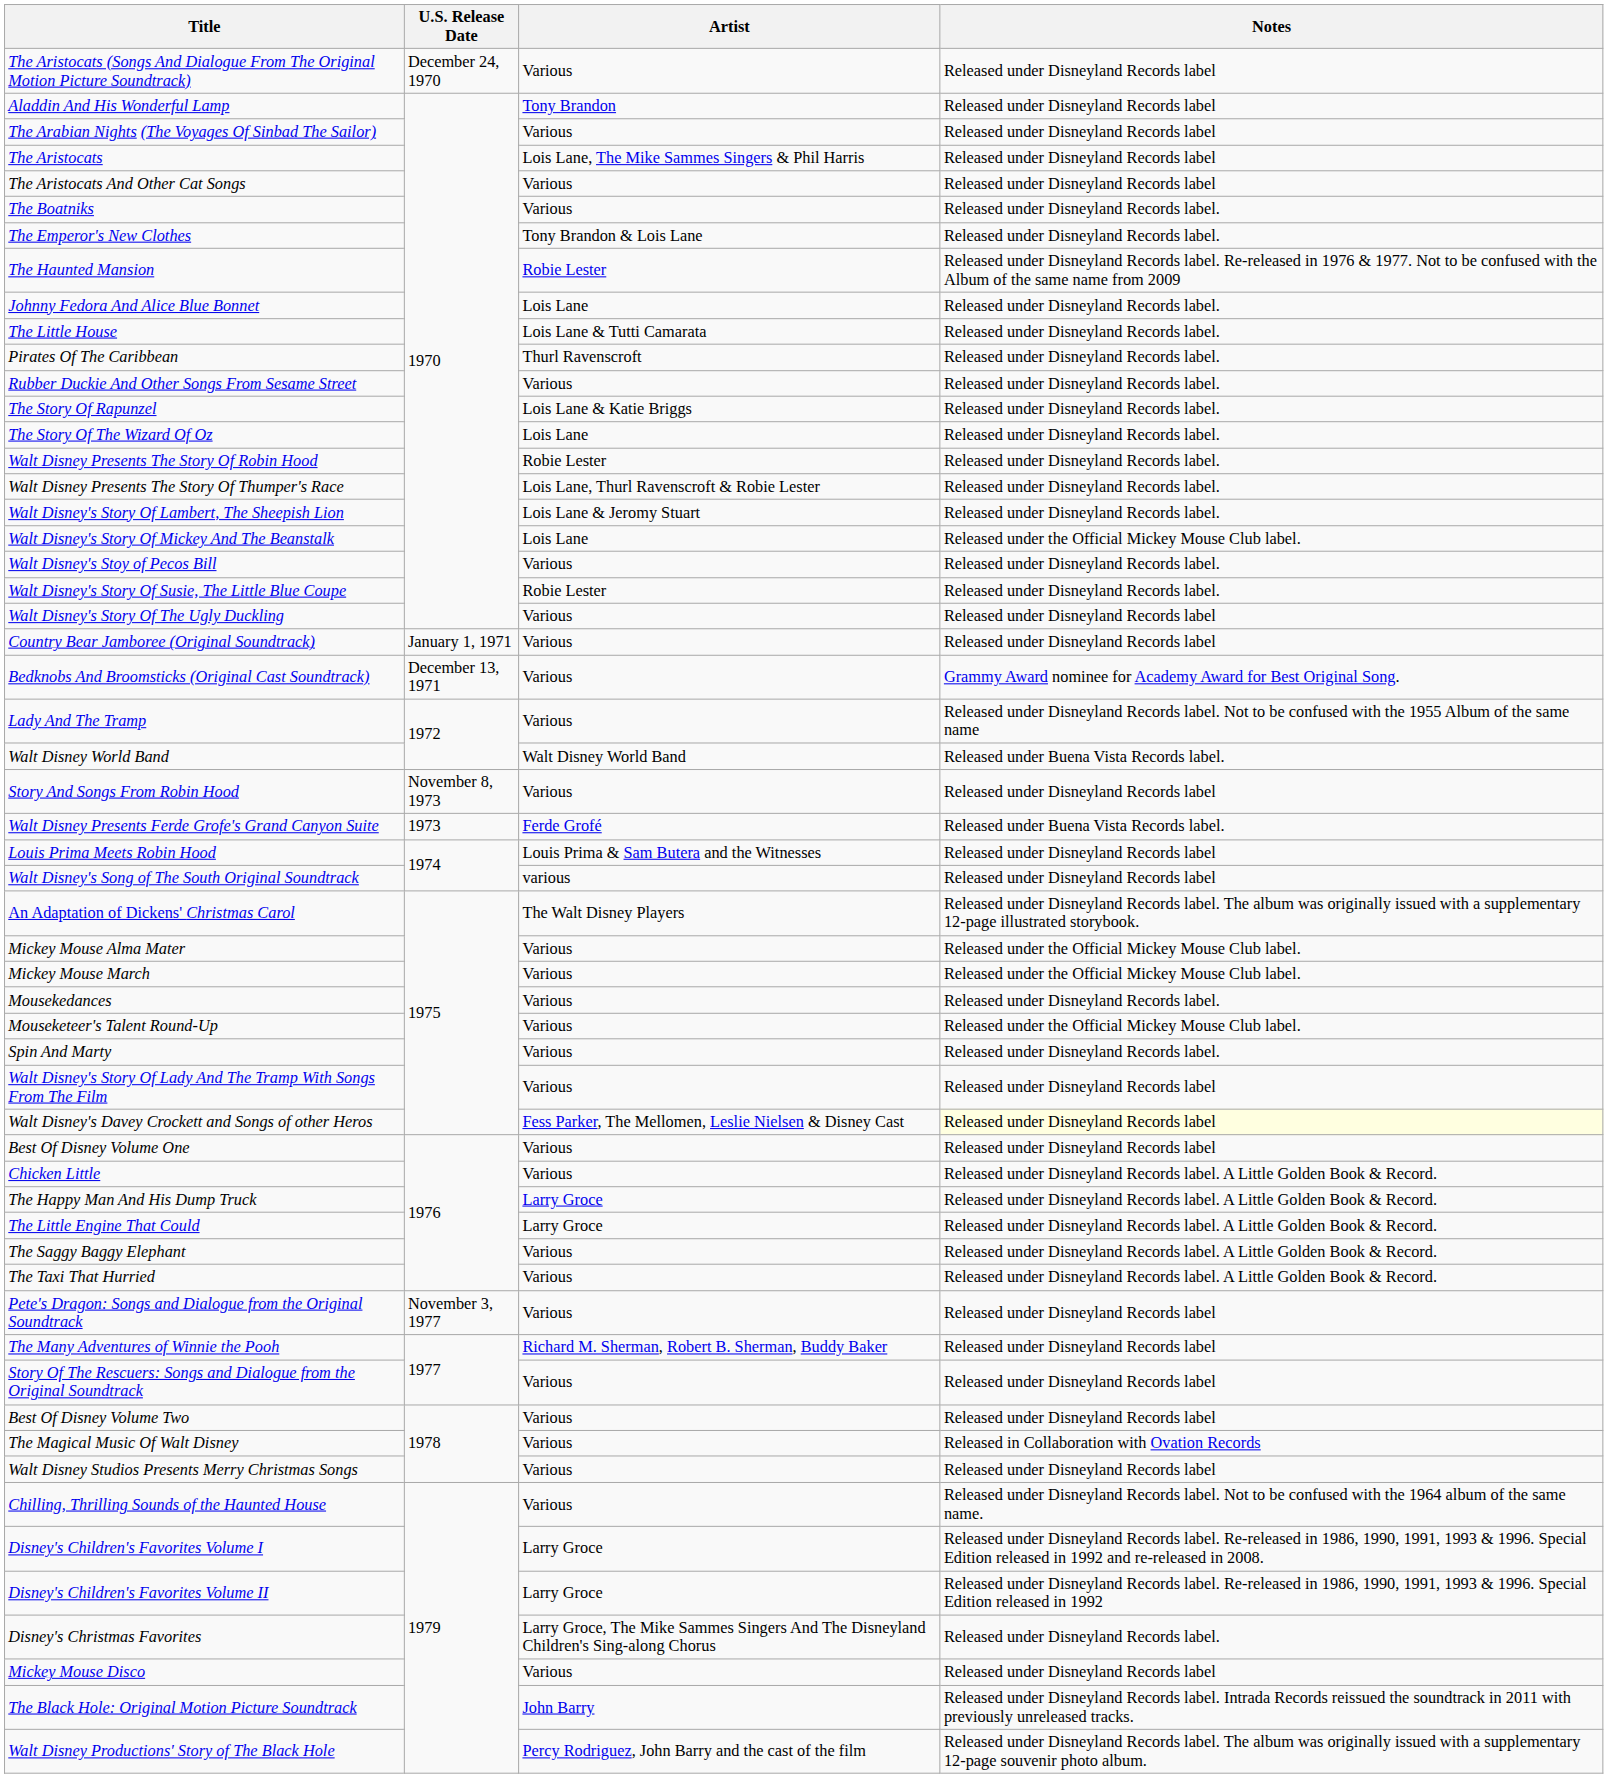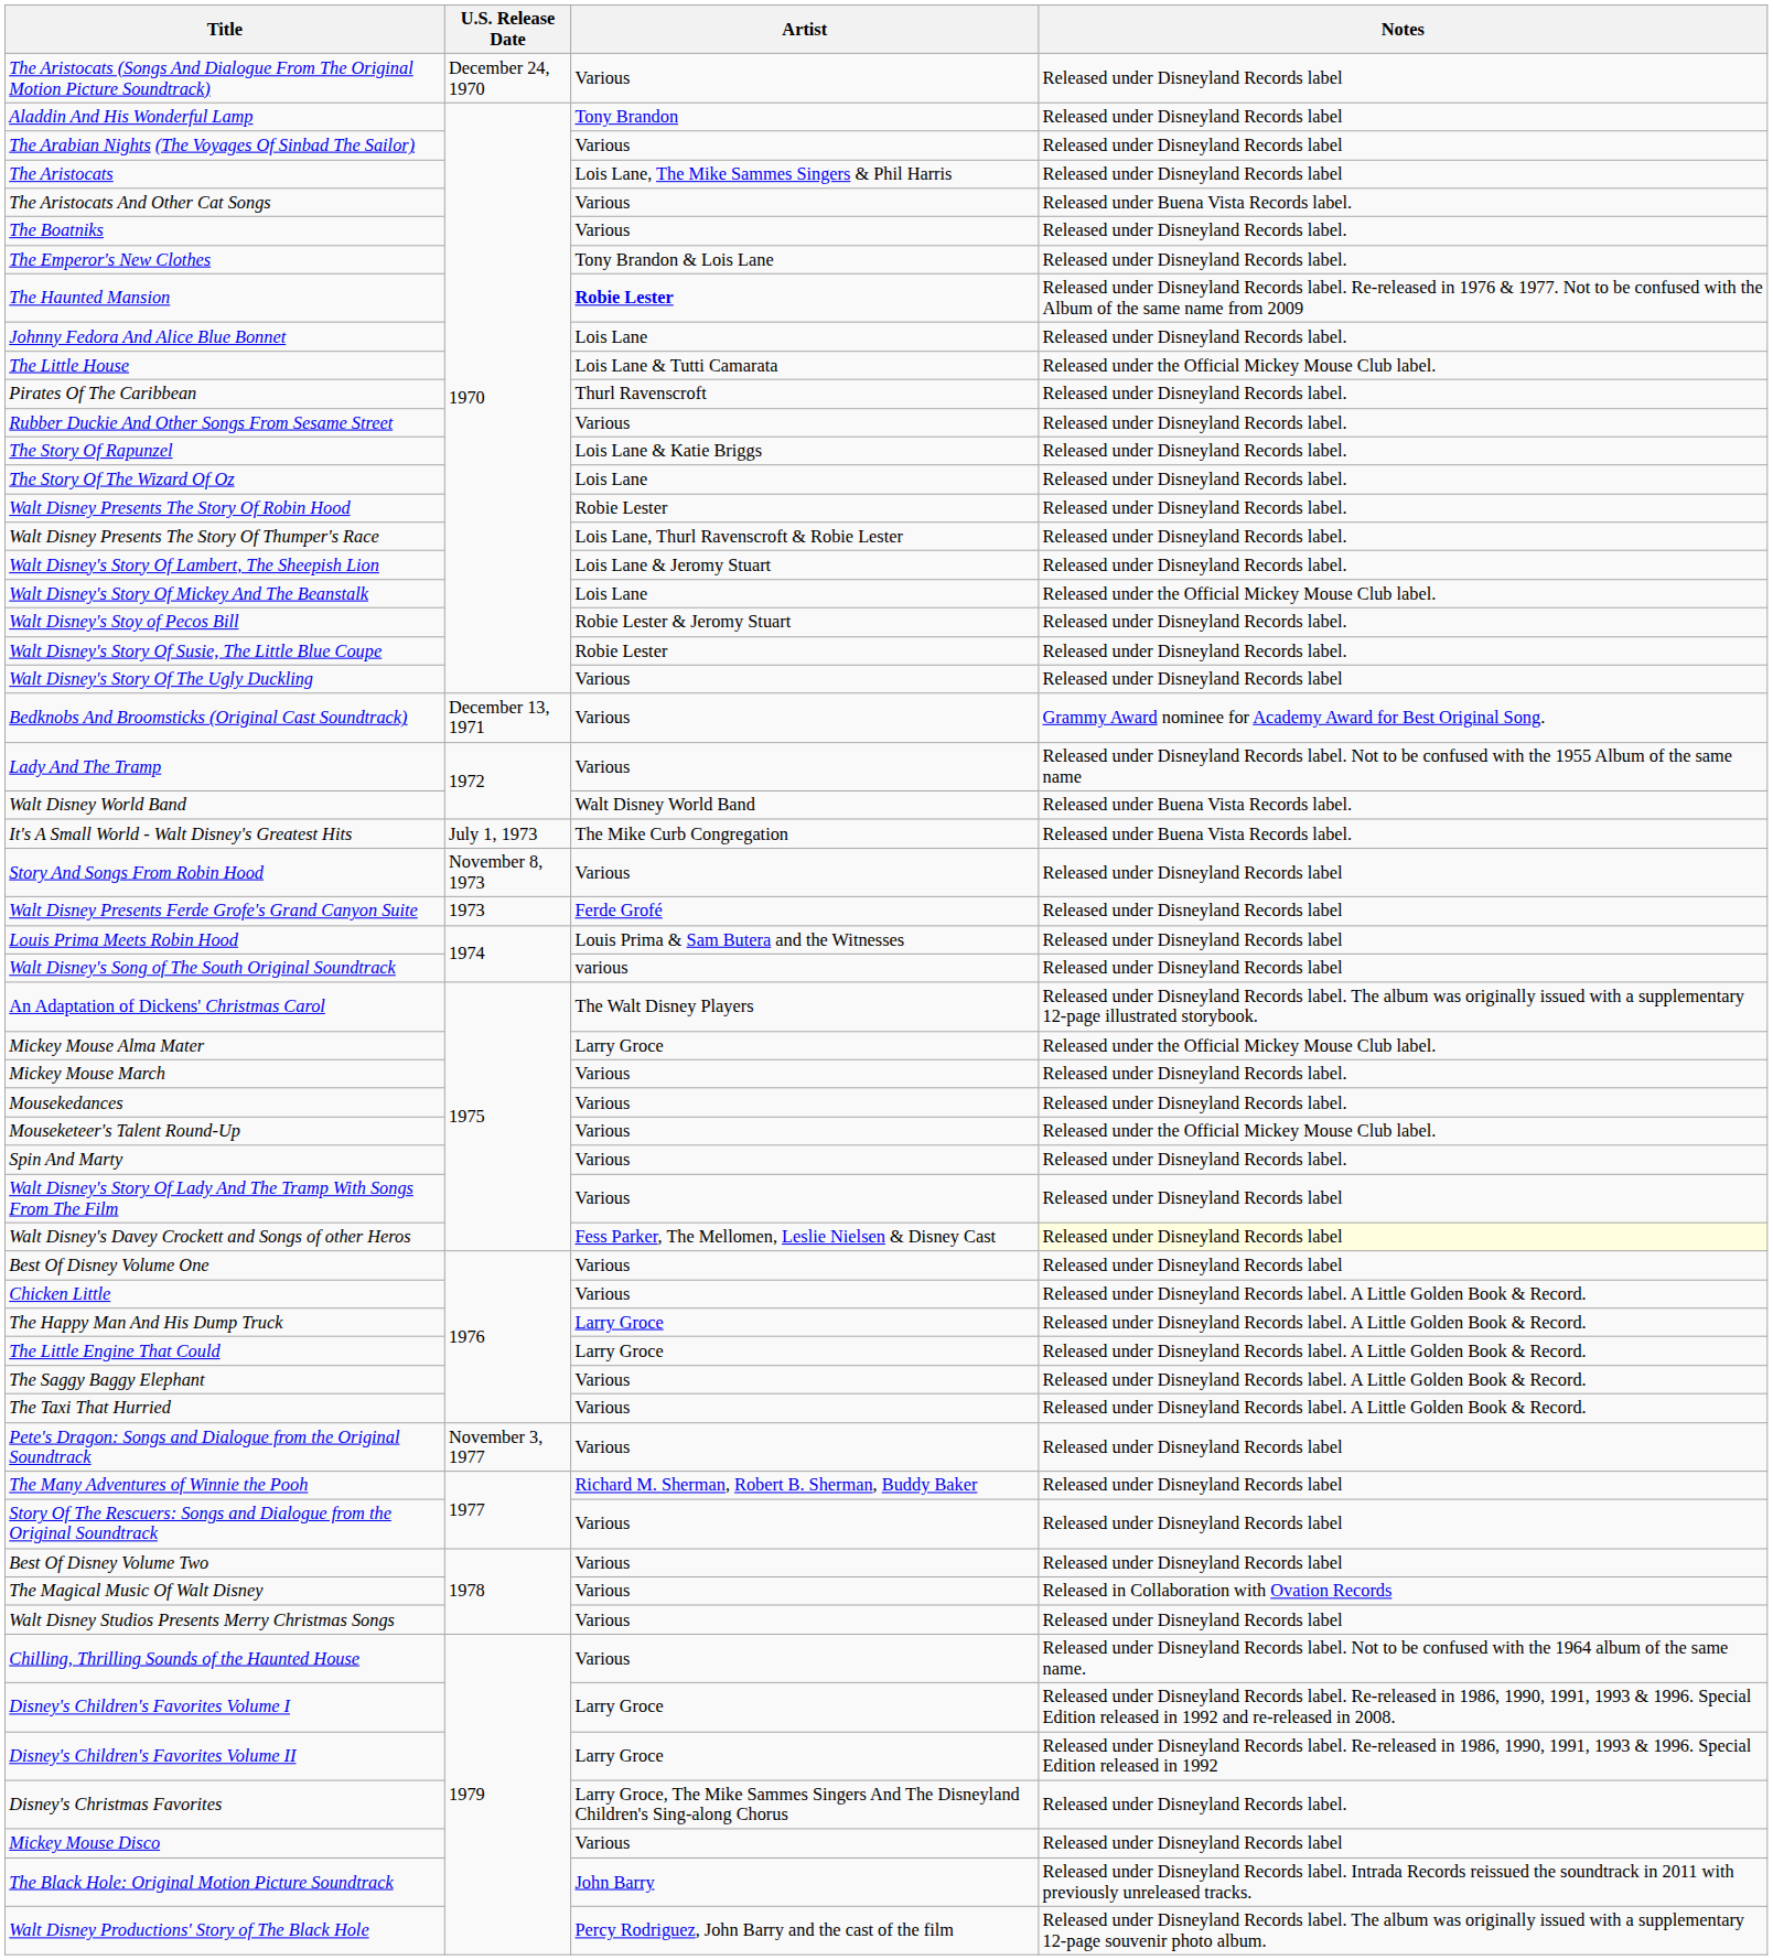The Aristocats And Other Cat Songs | Notes: Released under Disneyland Records label -> Released under Buena Vista Records label.
The Haunted Mansion | Artist: normal -> bold
The Little House | Notes: Released under Disneyland Records label. -> Released under the Official Mickey Mouse Club label.
Walt Disney's Stoy of Pecos Bill | Artist: Various -> Robie Lester & Jeromy Stuart
- row: Country Bear Jamboree (Original Soundtrack) | January 1, 1971 | Various | Released under Disneyland Records label
+ row: It's A Small World - Walt Disney's Greatest Hits | July 1, 1973 | The Mike Curb Congregation | Released under Buena Vista Records label.
Walt Disney Presents Ferde Grofe's Grand Canyon Suite | Notes: Released under Buena Vista Records label. -> Released under Disneyland Records label
Mickey Mouse Alma Mater | Artist: Various -> Larry Groce
Mickey Mouse March | Notes: Released under the Official Mickey Mouse Club label. -> Released under Disneyland Records label.
